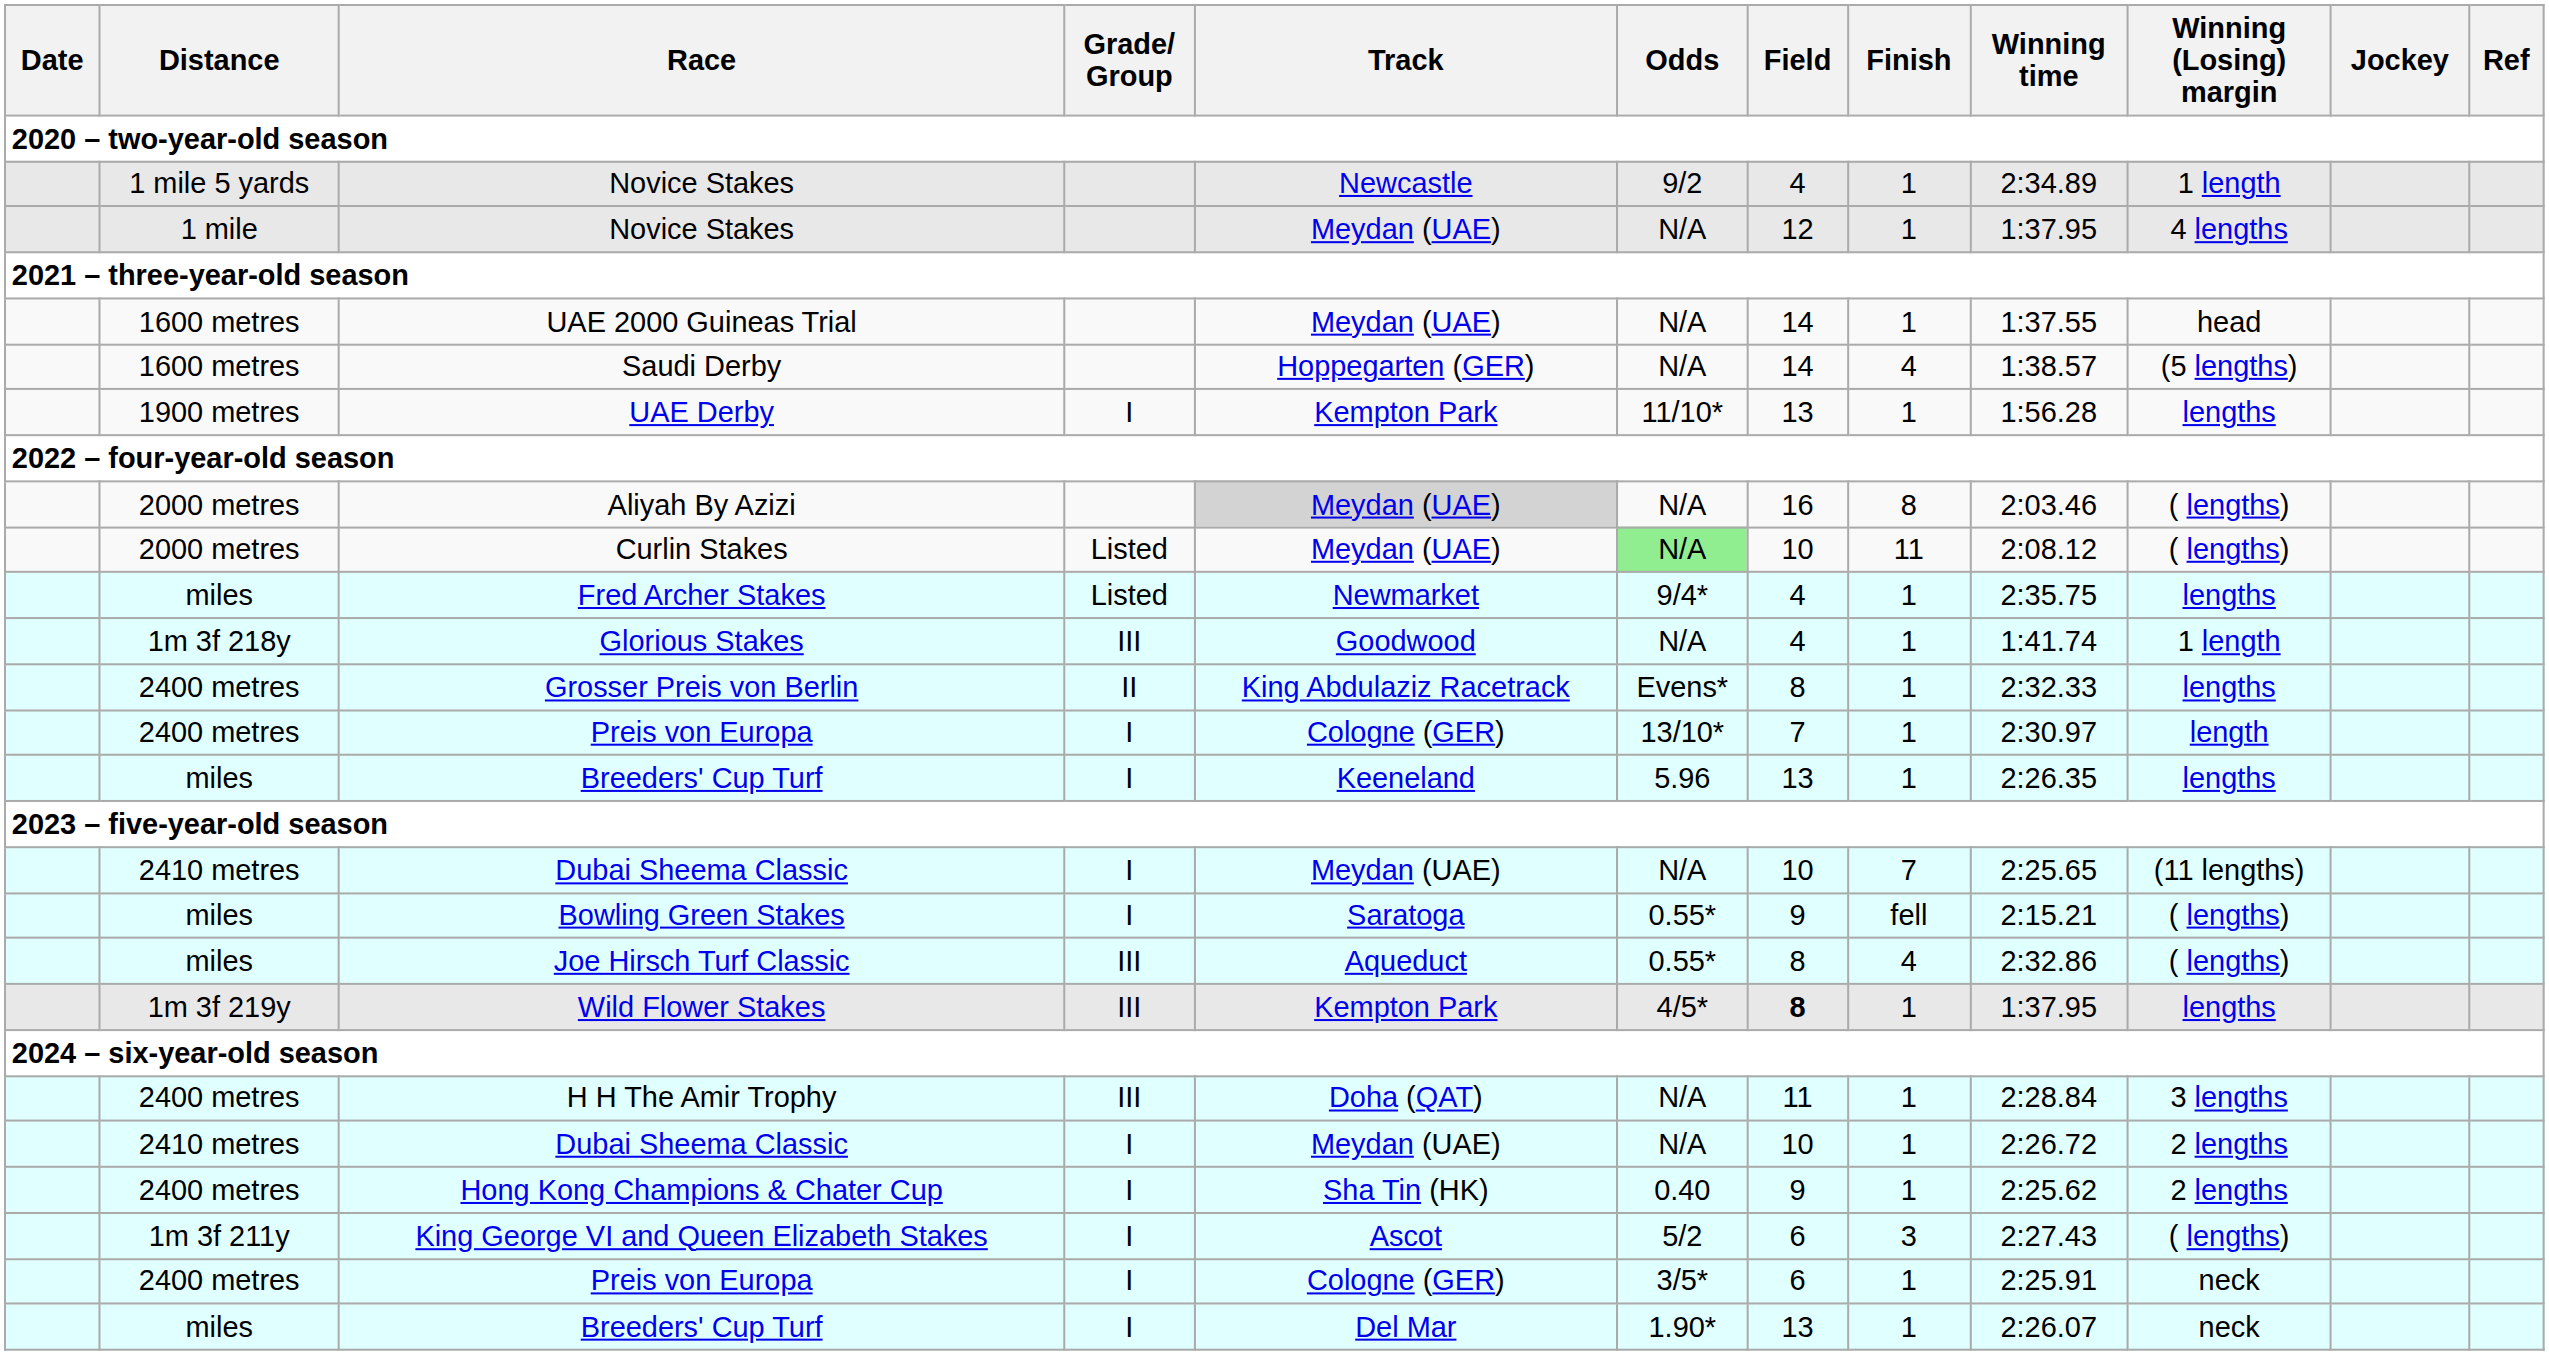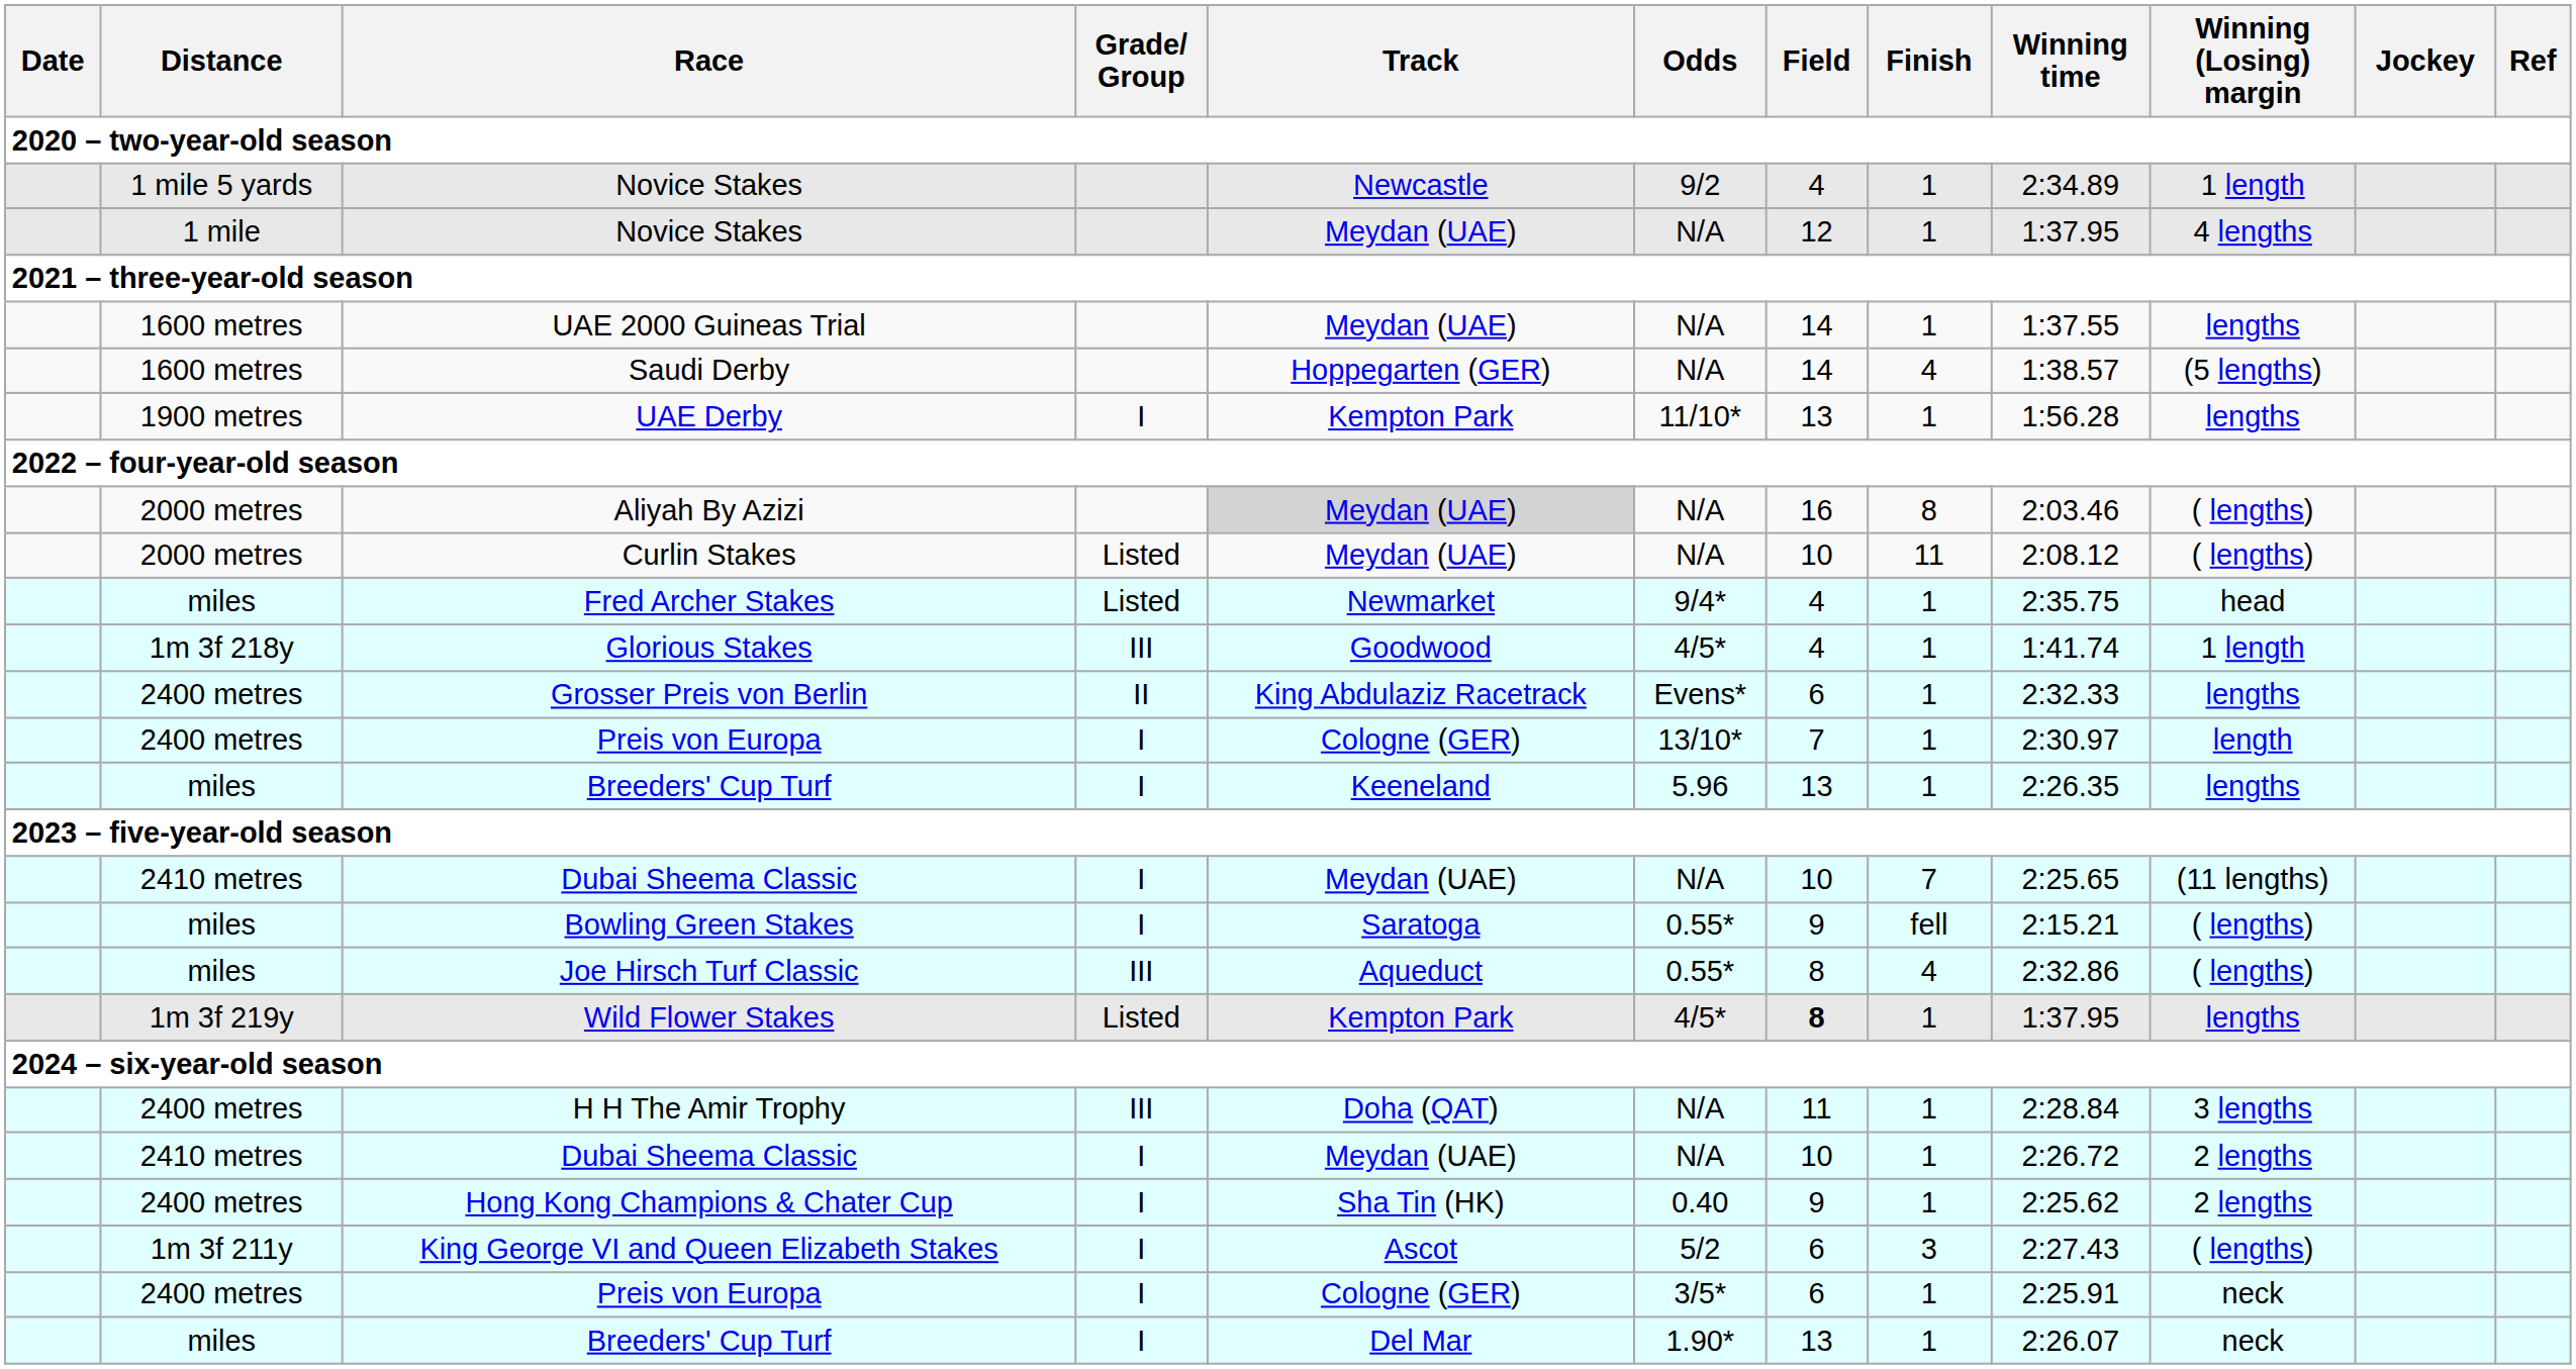UAE 2000 Guineas Trial | Winning (Losing) margin: head -> lengths
Curlin Stakes | Odds: lightgreen background -> no background
Fred Archer Stakes | Winning (Losing) margin: lengths -> head
Glorious Stakes | Odds: N/A -> 4/5*
Grosser Preis von Berlin | Field: 8 -> 6
Wild Flower Stakes | Grade/ Group: III -> Listed
